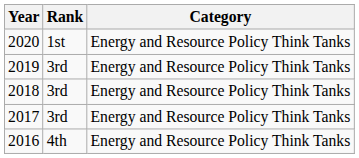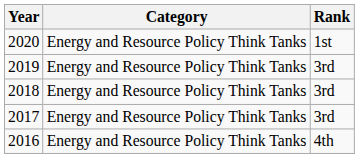columns swapped: Rank <-> Category
